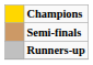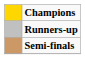rows swapped: Runners-up <-> Semi-finals
